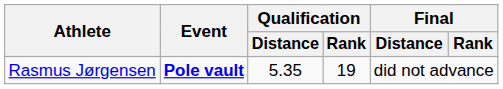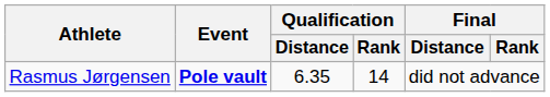Rasmus Jørgensen | Qualification / Distance: 5.35 -> 6.35
Rasmus Jørgensen | Qualification / Rank: 19 -> 14
